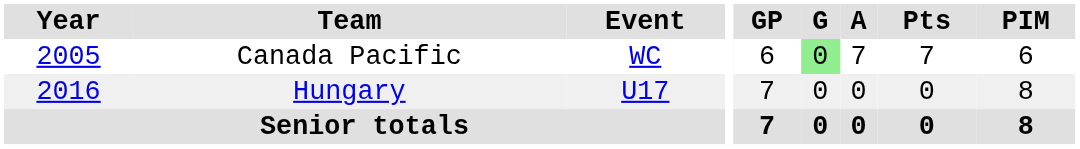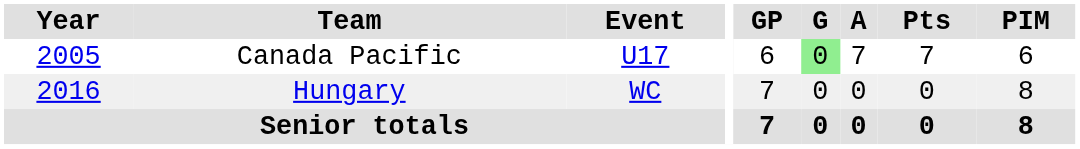Canada Pacific | Event: WC -> U17
Hungary | Event: U17 -> WC
